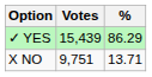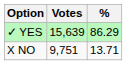✓ YES | Votes: 15,439 -> 15,639
